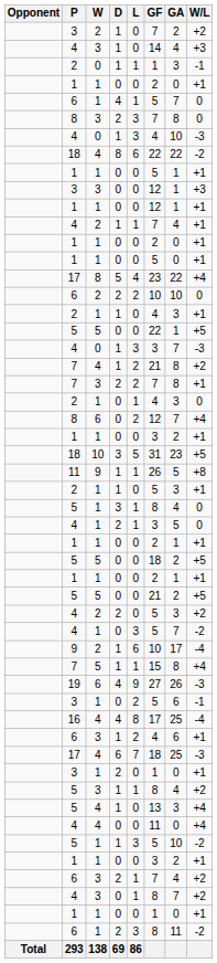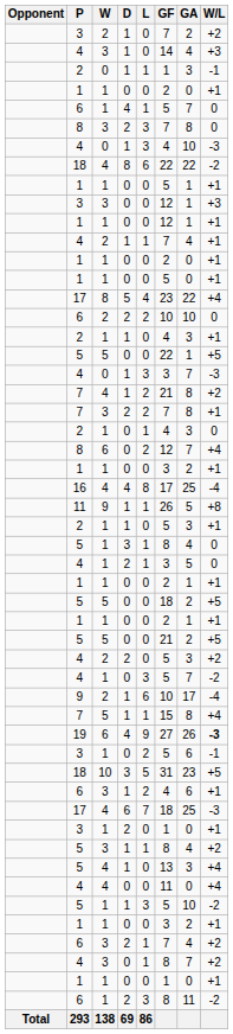rows swapped: 16 <-> 18 / 10
19 | W/L: normal -> bold
